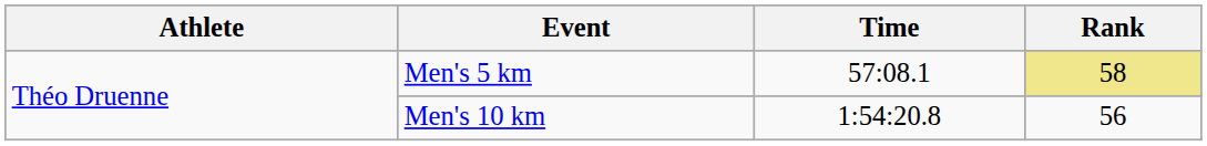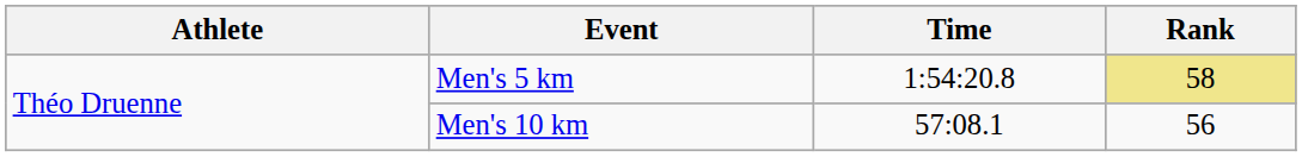Men's 5 km | Time: 57:08.1 -> 1:54:20.8
Men's 10 km | Time: 1:54:20.8 -> 57:08.1
